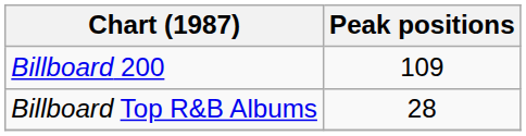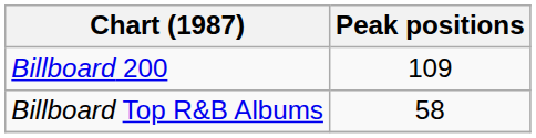Billboard Top R&B Albums | Peak positions: 28 -> 58
